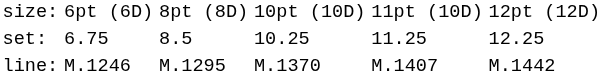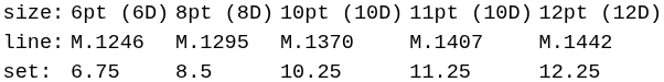rows swapped: set: <-> line:
